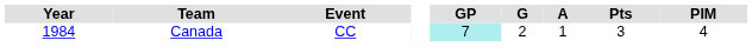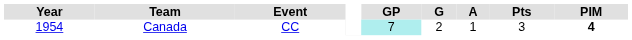Canada | Year: 1984 -> 1954
Canada | PIM: normal -> bold
